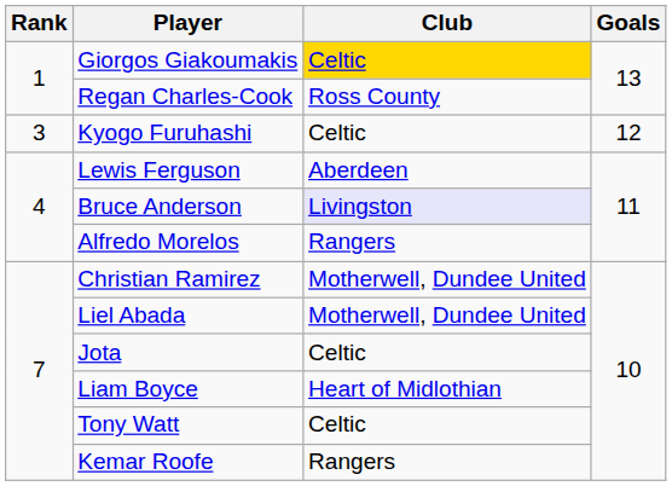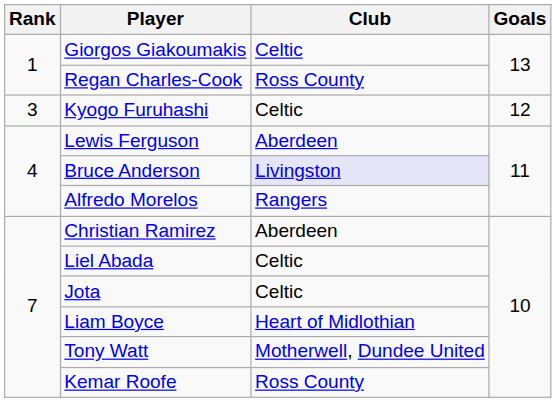Giorgos Giakoumakis | Club: gold background -> no background
Christian Ramirez | Club: Motherwell, Dundee United -> Aberdeen
Liel Abada | Club: Motherwell, Dundee United -> Celtic
Tony Watt | Club: Celtic -> Motherwell, Dundee United
Kemar Roofe | Club: Rangers -> Ross County
